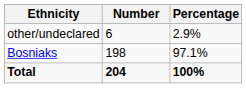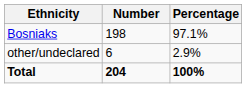rows swapped: Bosniaks <-> other/undeclared
